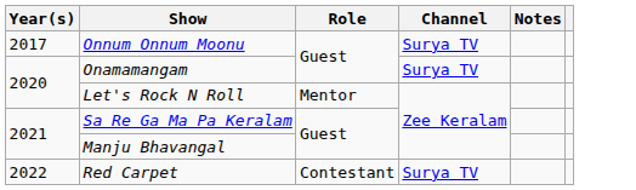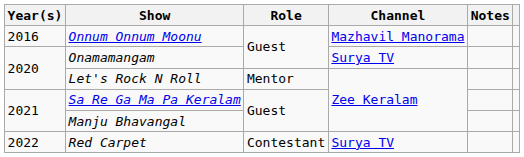Onnum Onnum Moonu | Year(s): 2017 -> 2016
Onnum Onnum Moonu | Channel: Surya TV -> Mazhavil Manorama
